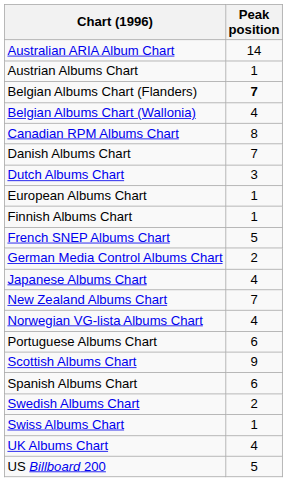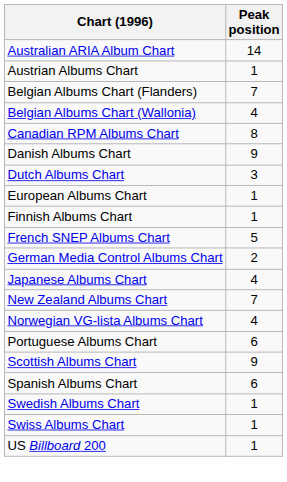Belgian Albums Chart (Flanders) | Peak position: bold -> normal
Danish Albums Chart | Peak position: 7 -> 9
Swedish Albums Chart | Peak position: 2 -> 1
- row: UK Albums Chart | 4
US Billboard 200 | Peak position: 5 -> 1
